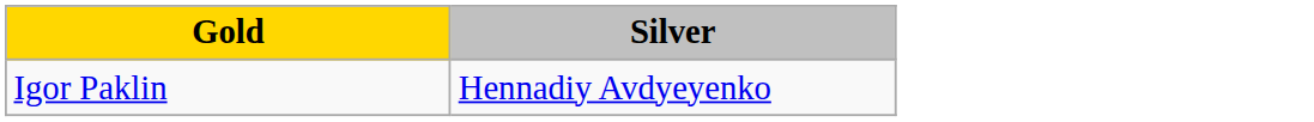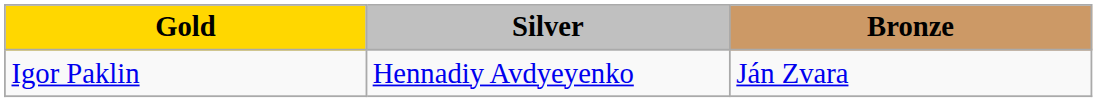+ column: Bronze | Ján Zvara
